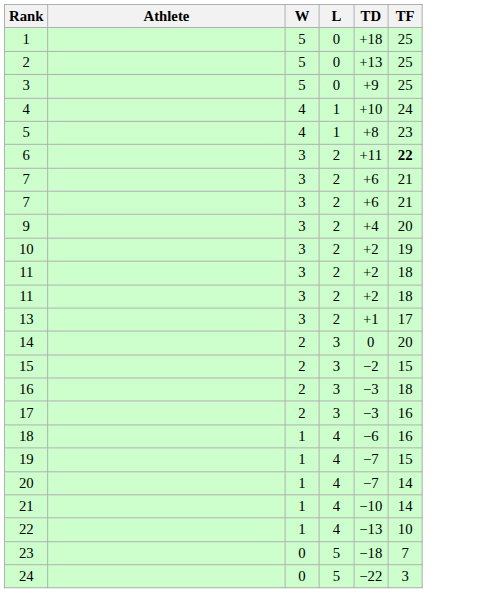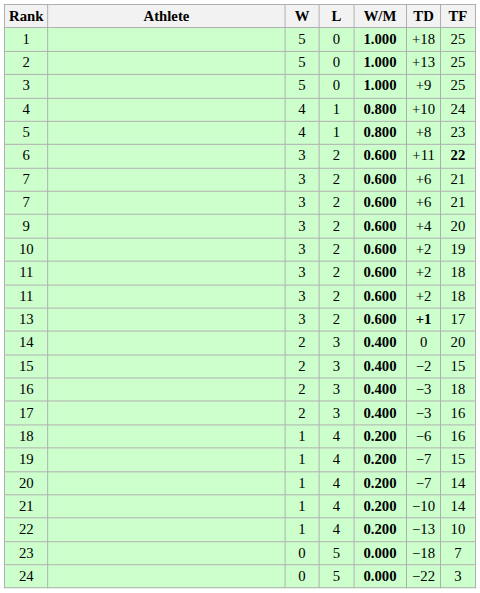+ column: W/M | 1.000 | 1.000 | 1.000 | 0.800 | 0.800 | 0.600 | 0.600 | 0.600 | 0.600 | 0.600 | 0.600 | 0.600 | 0.600 | 0.400 | 0.400 | 0.400 | 0.400 | 0.200 | 0.200 | 0.200 | 0.200 | 0.200 | 0.000 | 0.000
13 | TD: normal -> bold
